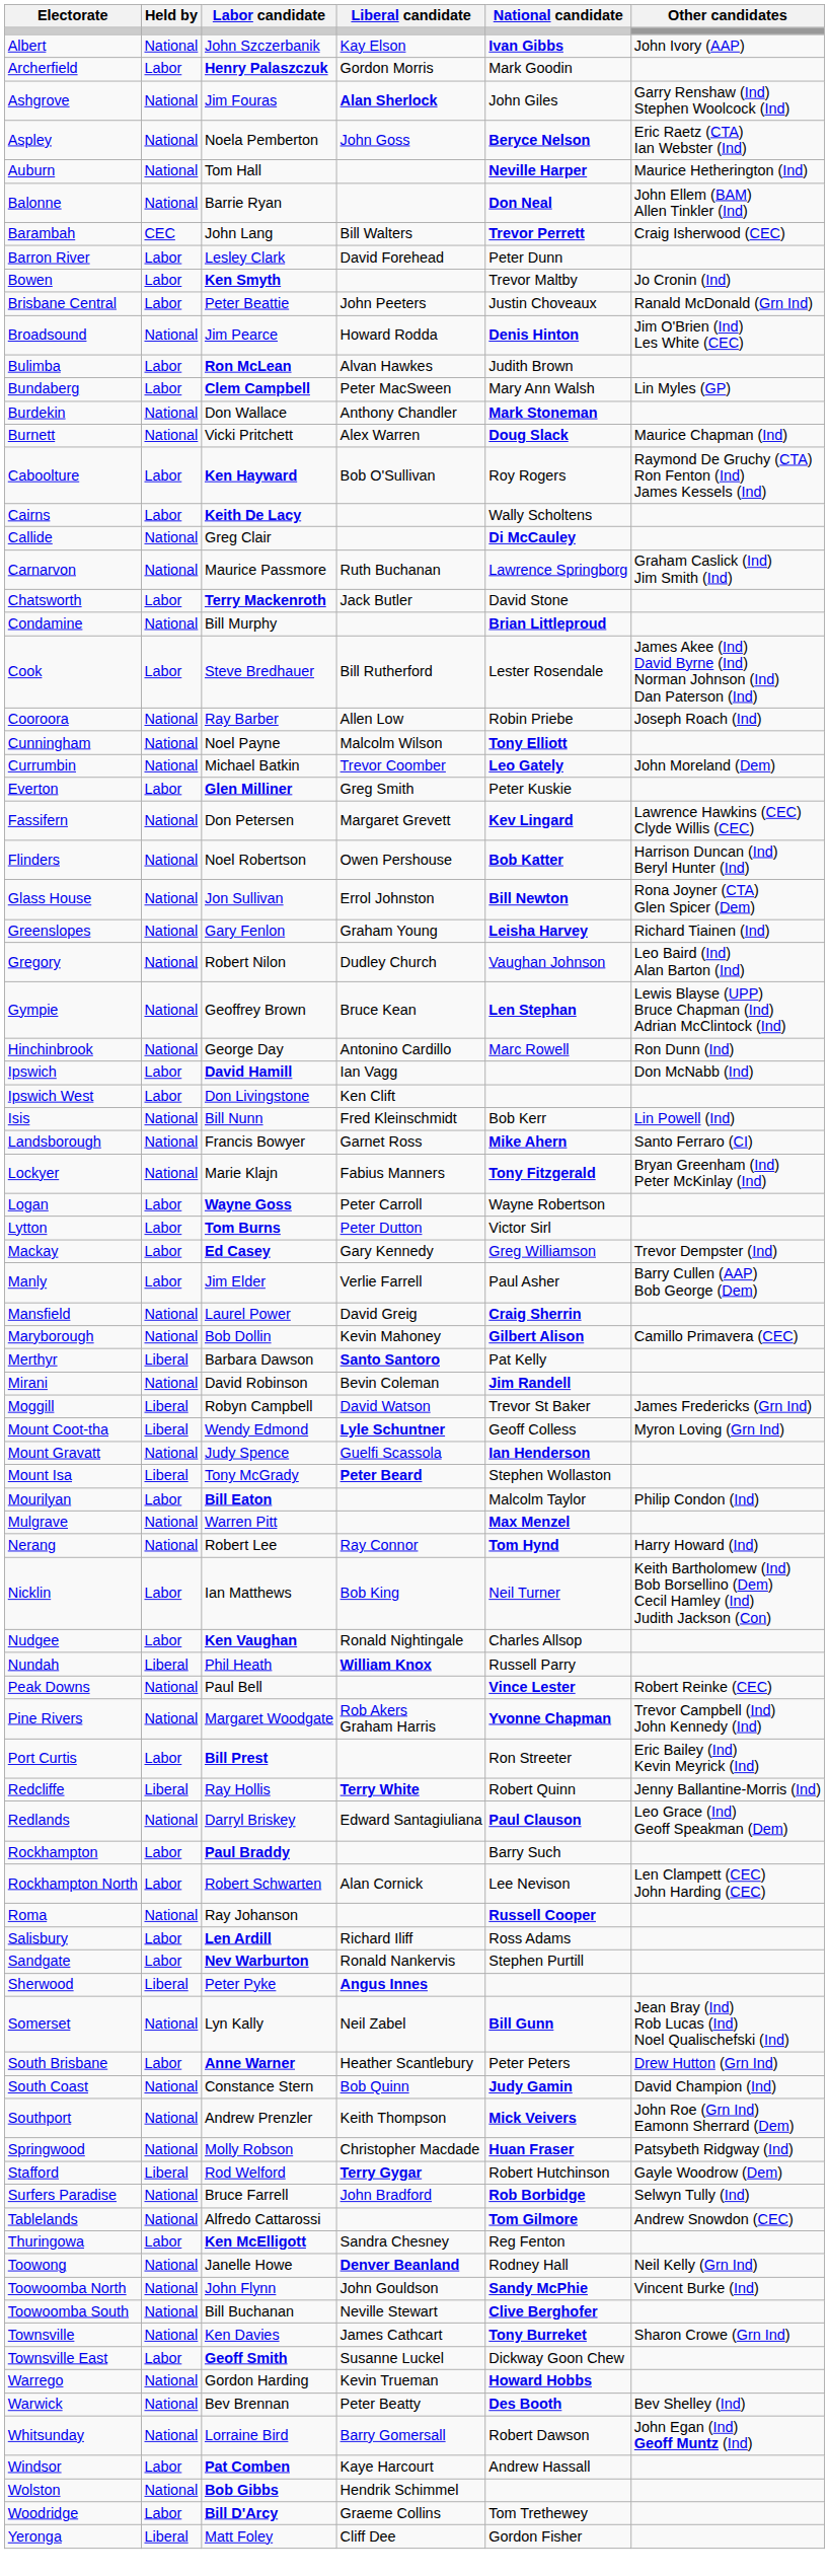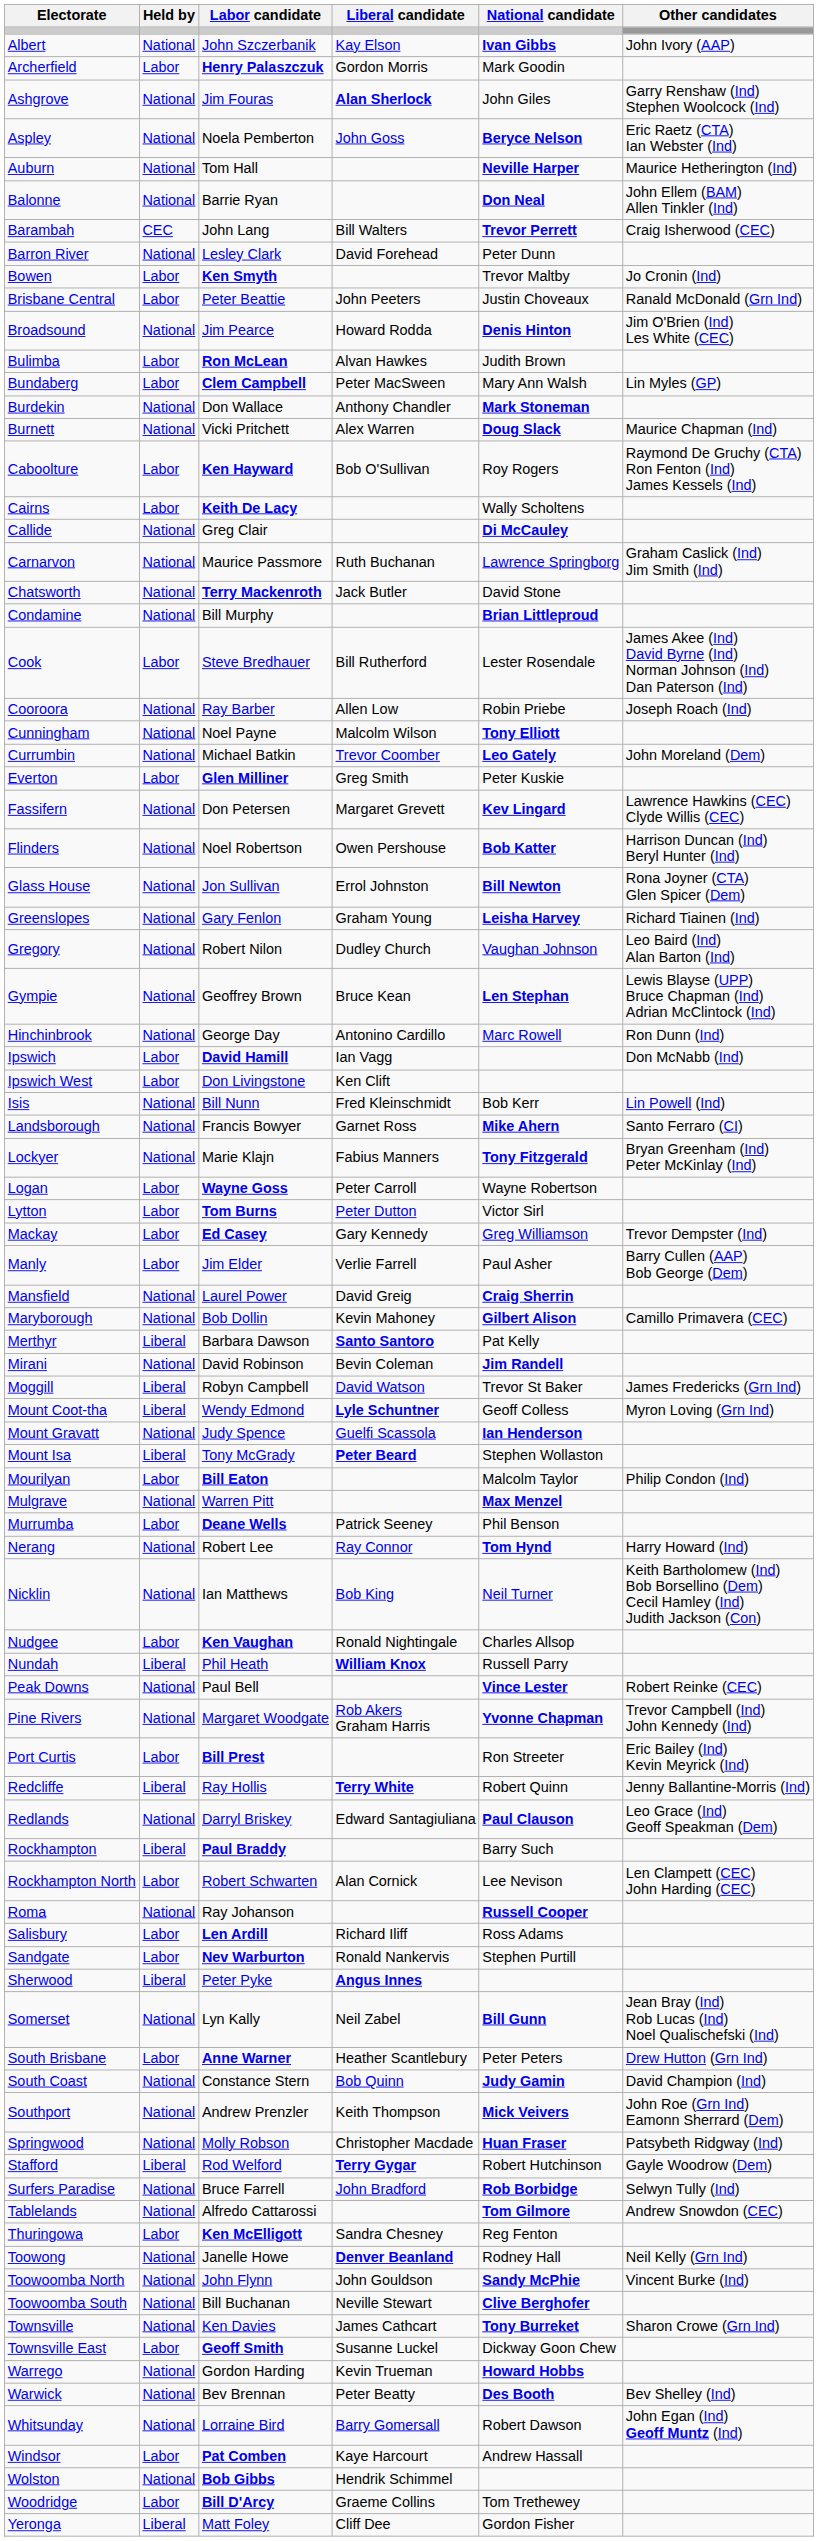Barron River | Held by: Labor -> National
Chatsworth | Held by: Labor -> National
+ row: Murrumba | Labor | Deane Wells | Patrick Seeney | Phil Benson
Nicklin | Held by: Labor -> National
Rockhampton | Held by: Labor -> Liberal
